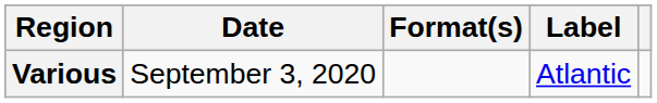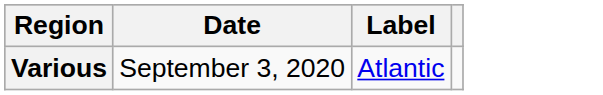- column: Format(s)
